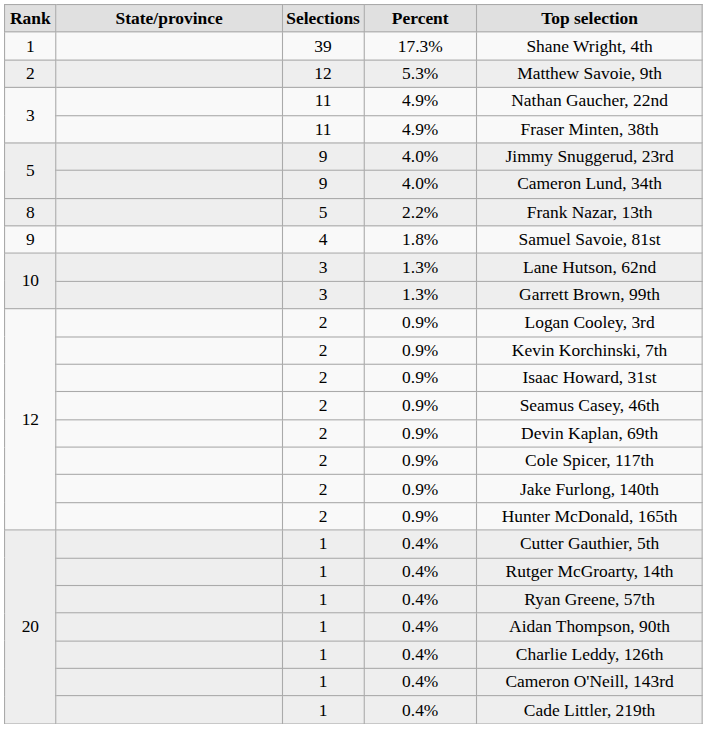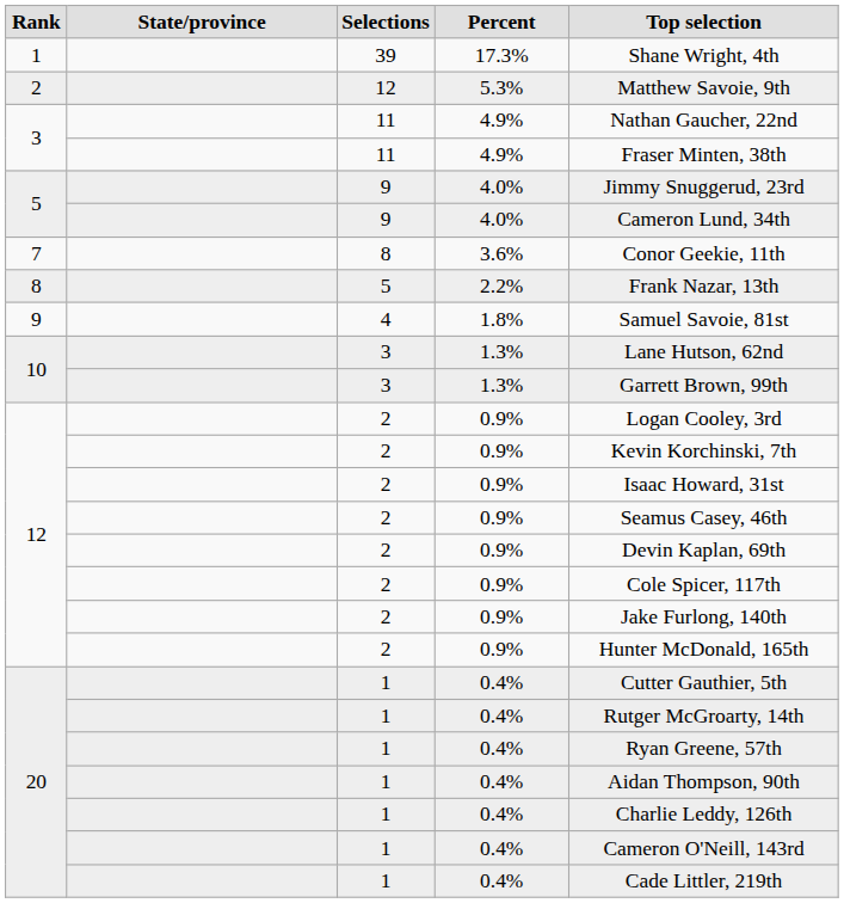+ row: 7 | 8 | 3.6% | Conor Geekie, 11th
